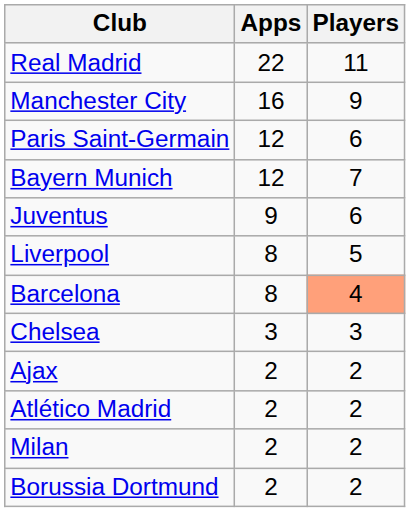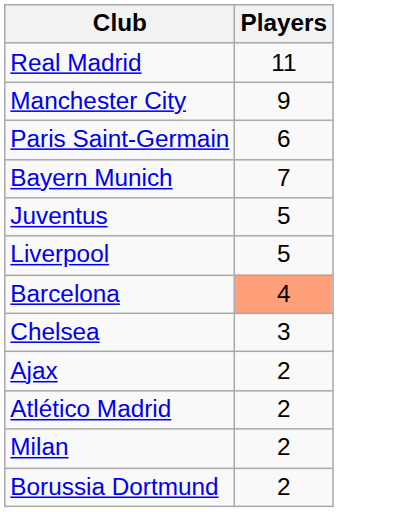- column: Apps | 22 | 16 | 12 | 12 | 9 | 8 | 8 | 3 | 2 | 2 | 2 | 2
Juventus | Players: 6 -> 5
